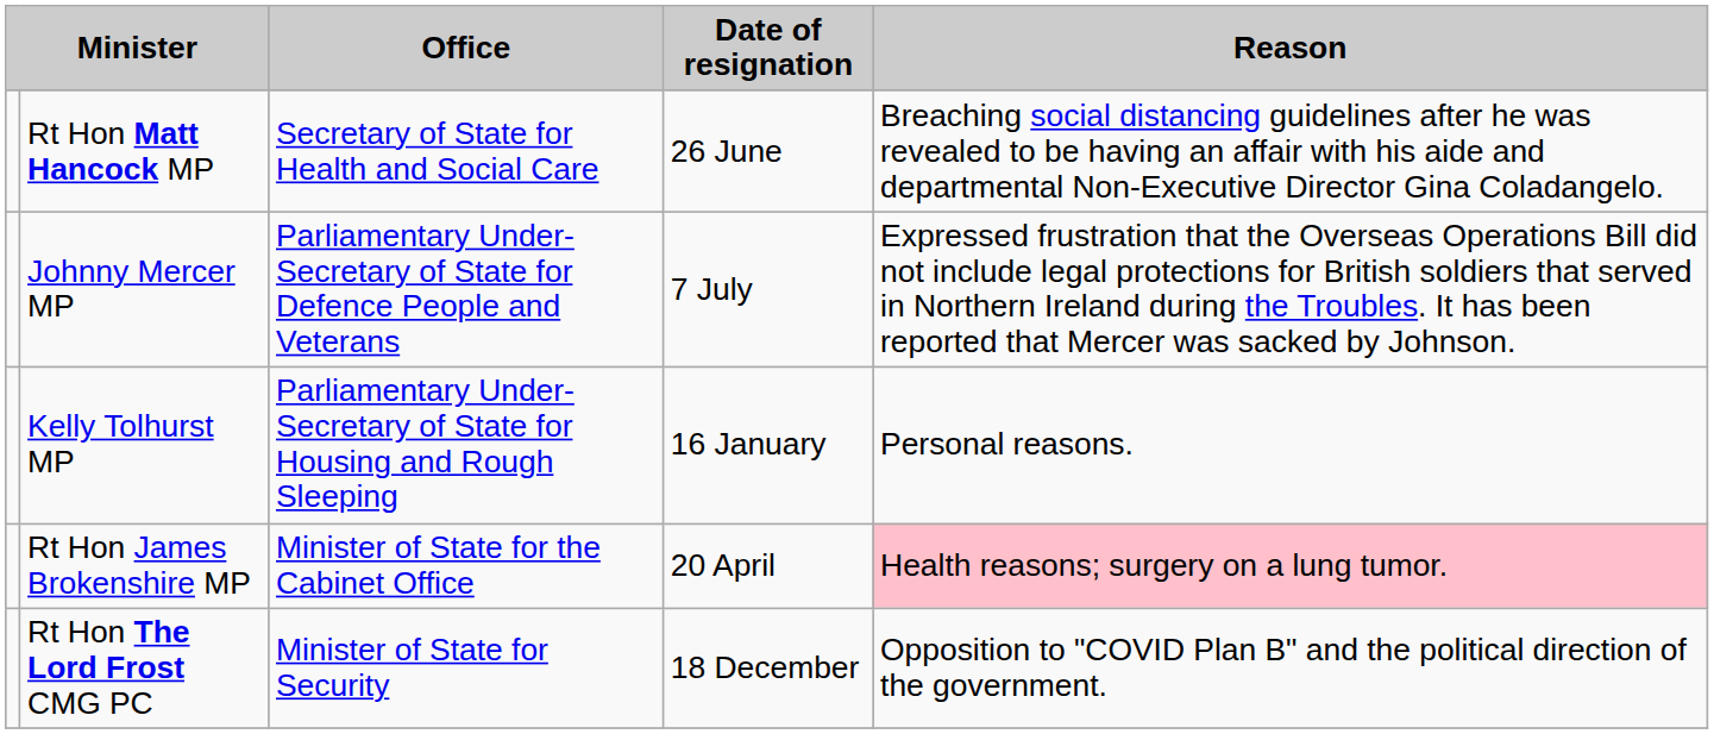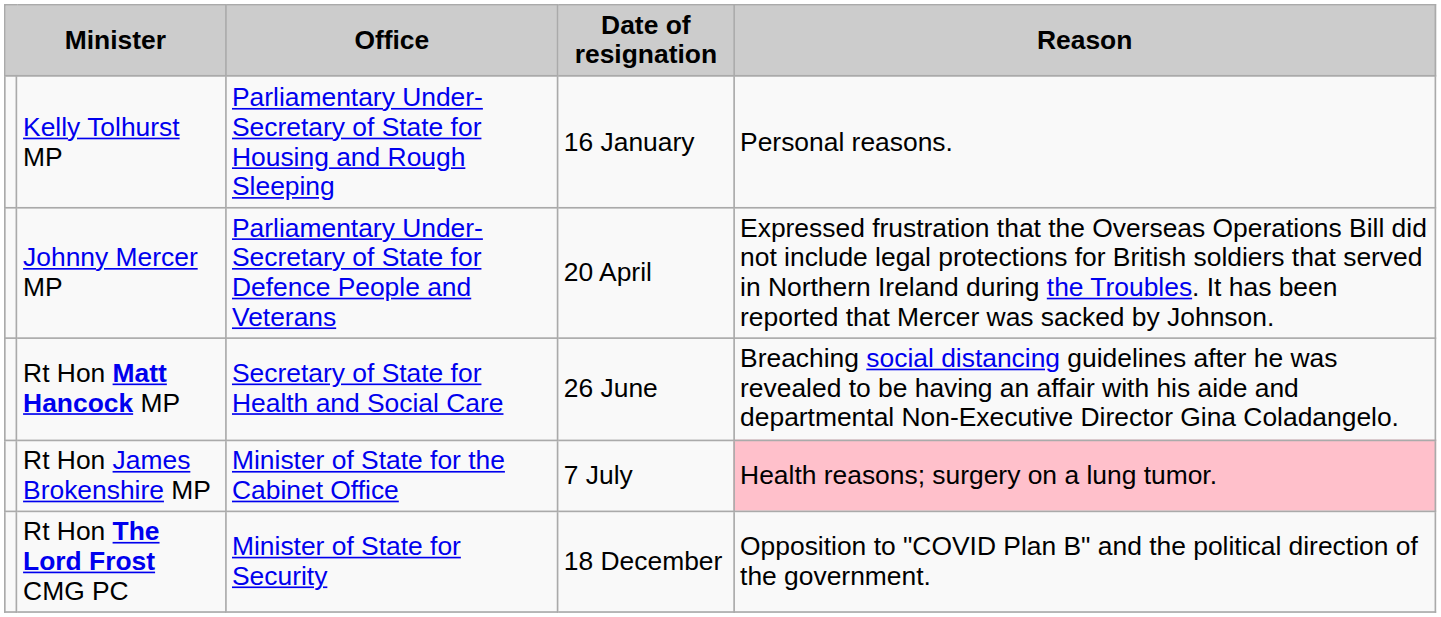rows swapped: Kelly Tolhurst MP <-> Rt Hon Matt Hancock MP
Johnny Mercer MP | Date of resignation: 7 July -> 20 April
Rt Hon James Brokenshire MP | Date of resignation: 20 April -> 7 July
